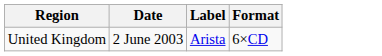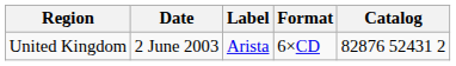+ column: Catalog | 82876 52431 2
